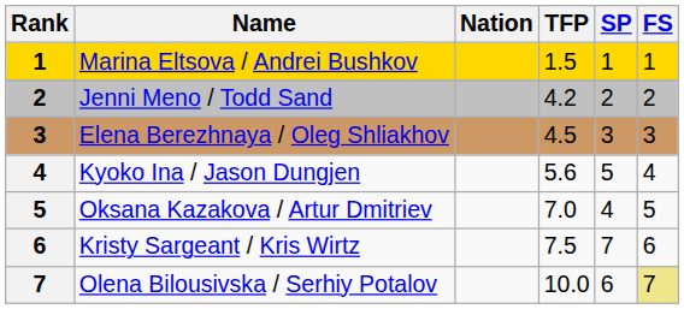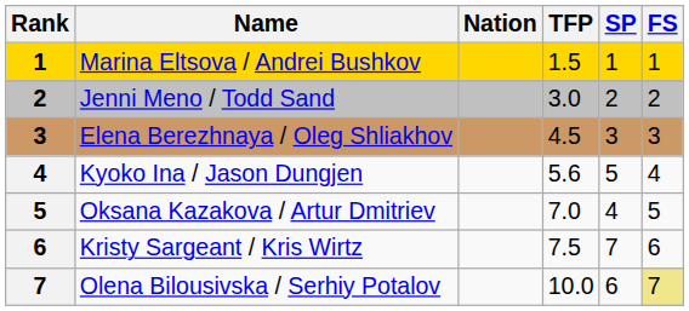Jenni Meno / Todd Sand | TFP: 4.2 -> 3.0
